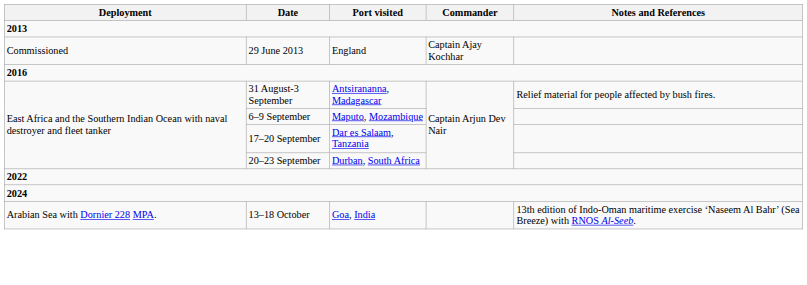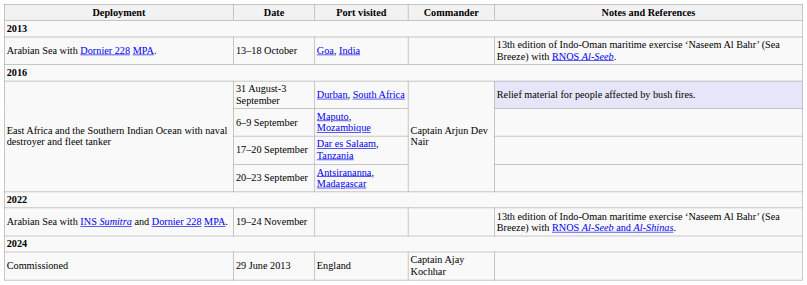rows swapped: 29 June 2013 <-> 13–18 October
31 August-3 September | Port visited: Antsirananna, Madagascar -> Durban, South Africa
31 August-3 September | Notes and References: no background -> lavender background
20–23 September | Port visited: Durban, South Africa -> Antsirananna, Madagascar
+ row: Arabian Sea with INS Sumitra and Dornier 228 MPA. | 19–24 November | 13th edition of Indo-Oman maritime exercise ‘Naseem Al Bahr’ (Sea Breeze) with RNOS Al-Seeb and Al-Shinas.
